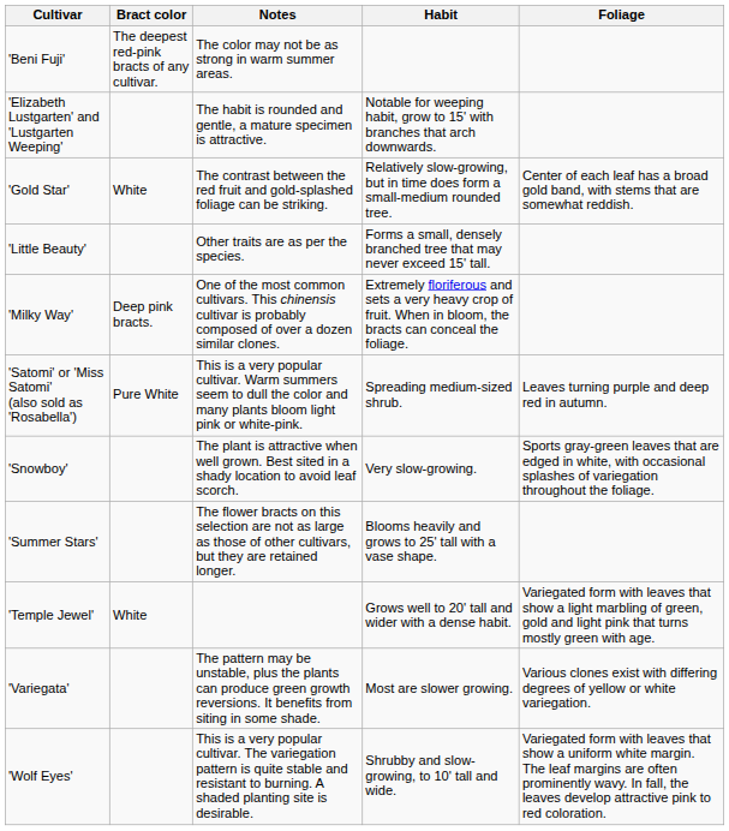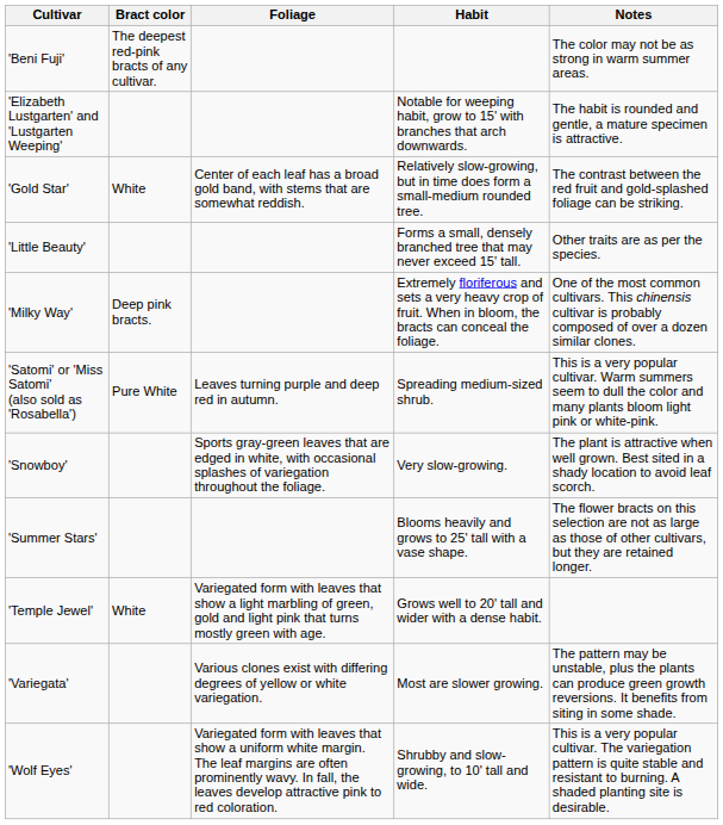columns swapped: Foliage <-> Notes
